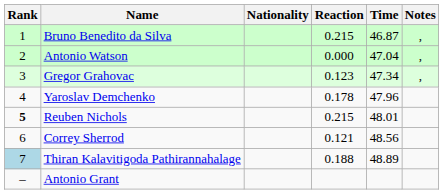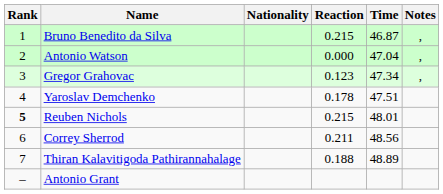Yaroslav Demchenko | Time: 47.96 -> 47.51
Correy Sherrod | Reaction: 0.121 -> 0.211
Thiran Kalavitigoda Pathirannahalage | Rank: lightblue background -> no background
